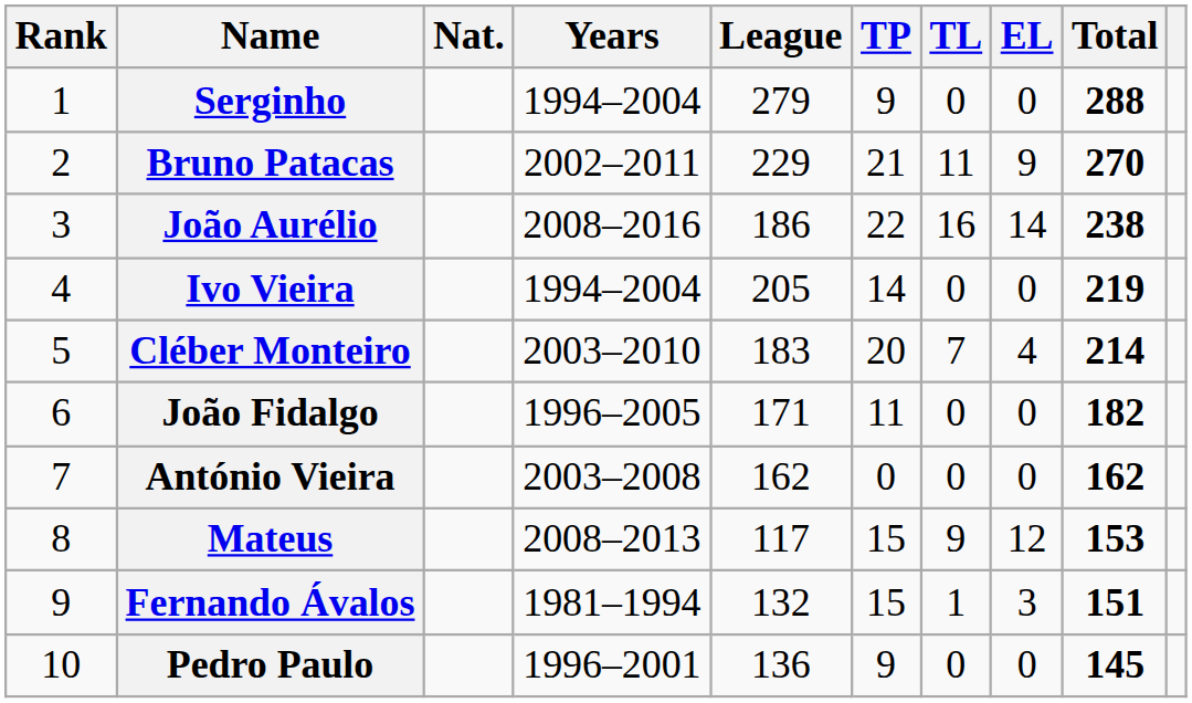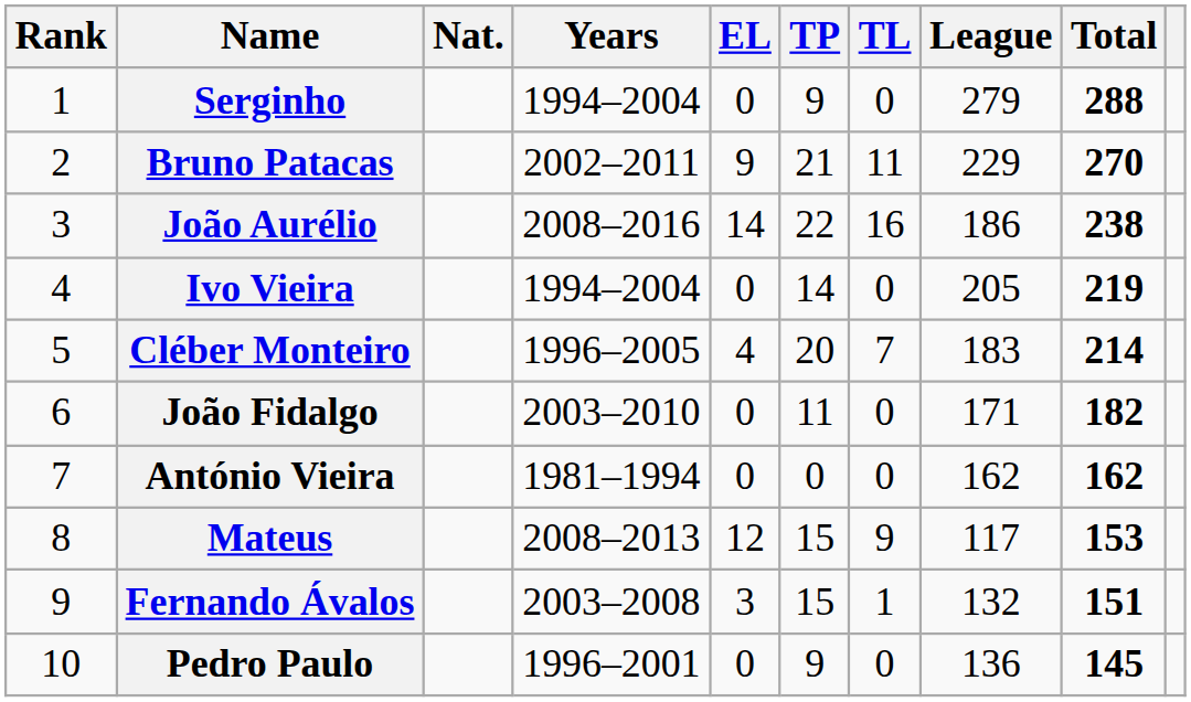columns swapped: League <-> EL
Cléber Monteiro | Years: 2003–2010 -> 1996–2005
João Fidalgo | Years: 1996–2005 -> 2003–2010
António Vieira | Years: 2003–2008 -> 1981–1994
Fernando Ávalos | Years: 1981–1994 -> 2003–2008
